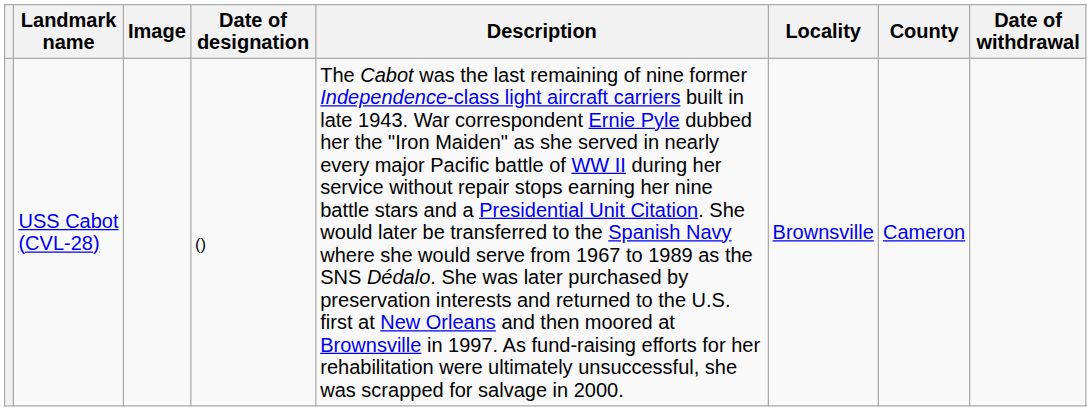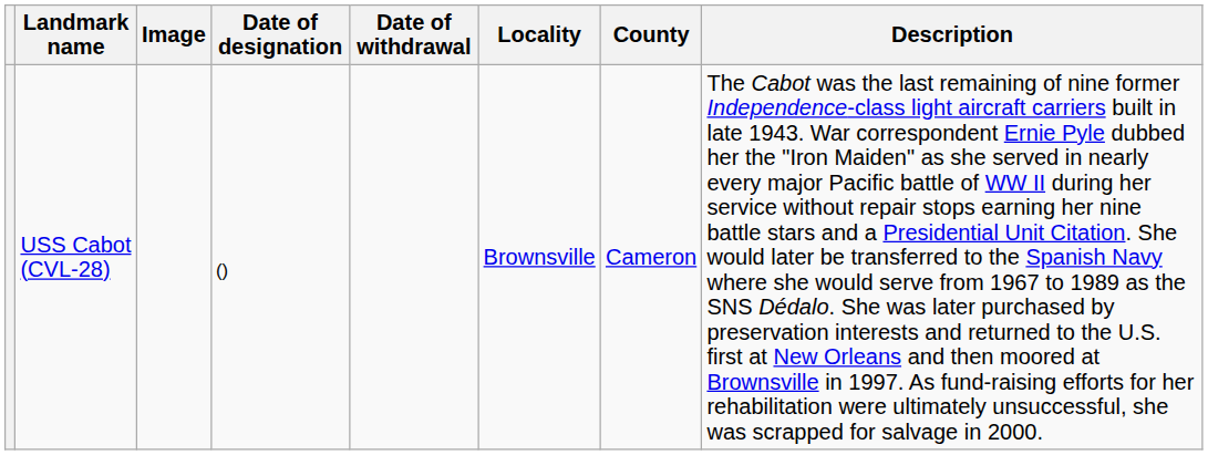columns swapped: Date of withdrawal <-> Description
